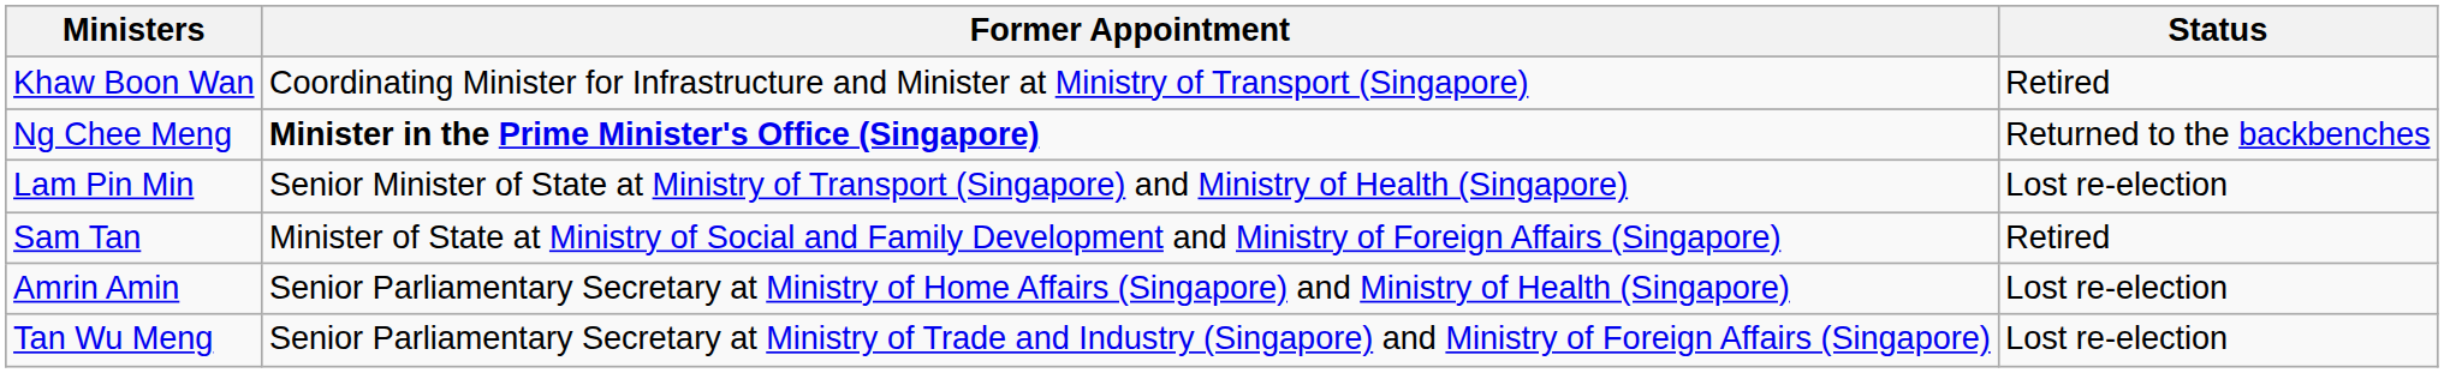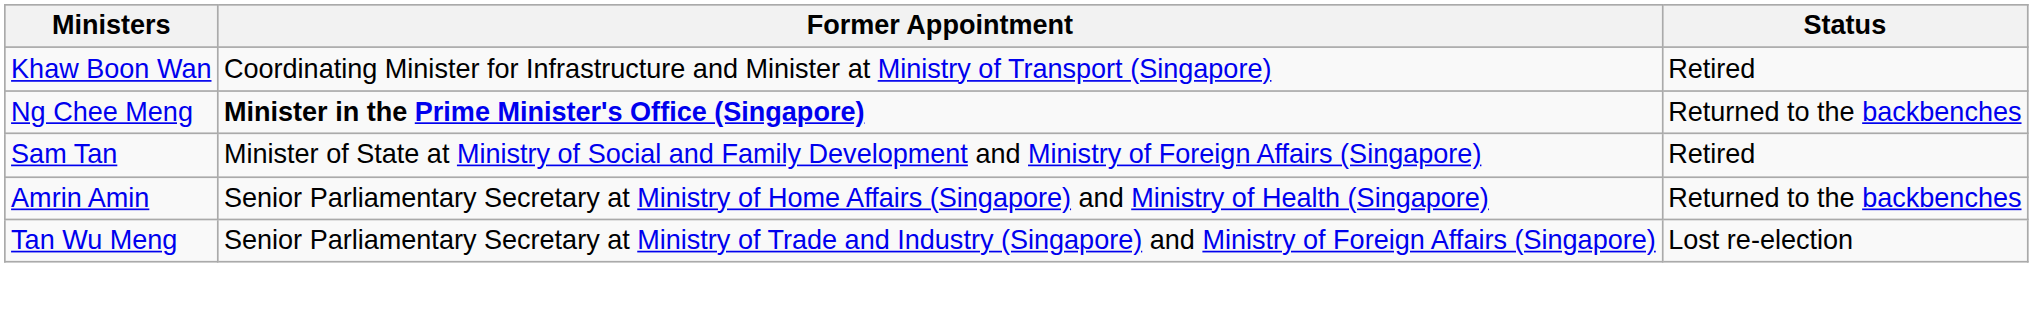- row: Lam Pin Min | Senior Minister of State at Ministry of Transport (Singapore) and Ministry of Health (Singapore) | Lost re-election
Amrin Amin | Status: Lost re-election -> Returned to the backbenches
